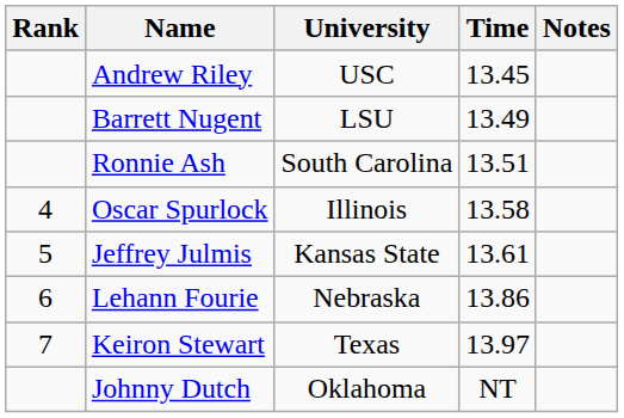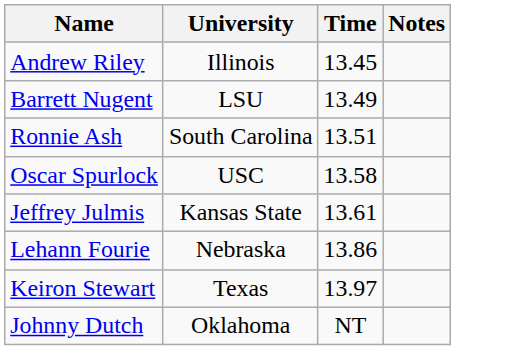- column: Rank | 4 | 5 | 6 | 7
Andrew Riley | University: USC -> Illinois
Oscar Spurlock | University: Illinois -> USC
